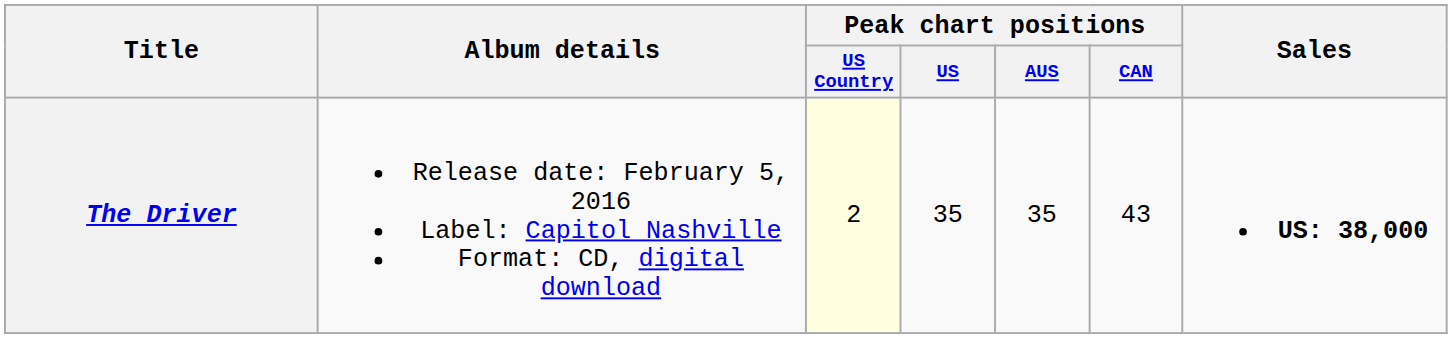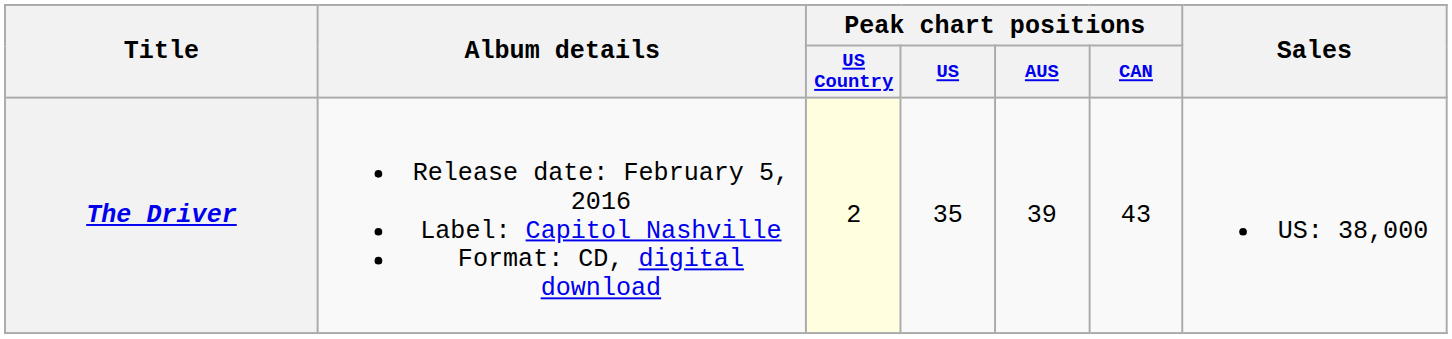The Driver | Peak chart positions / AUS: 35 -> 39
The Driver | Sales: bold -> normal
